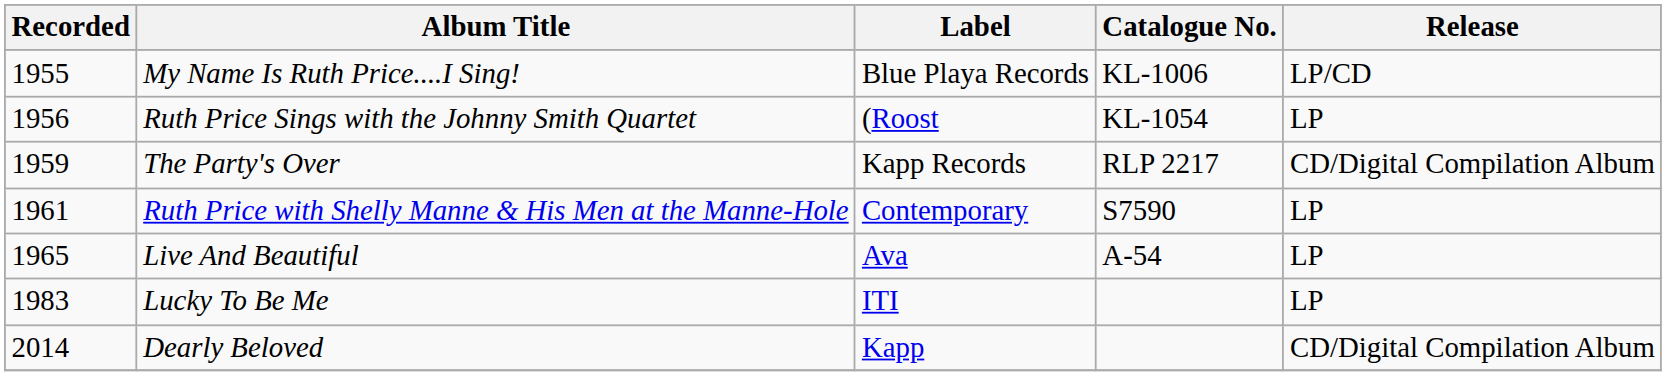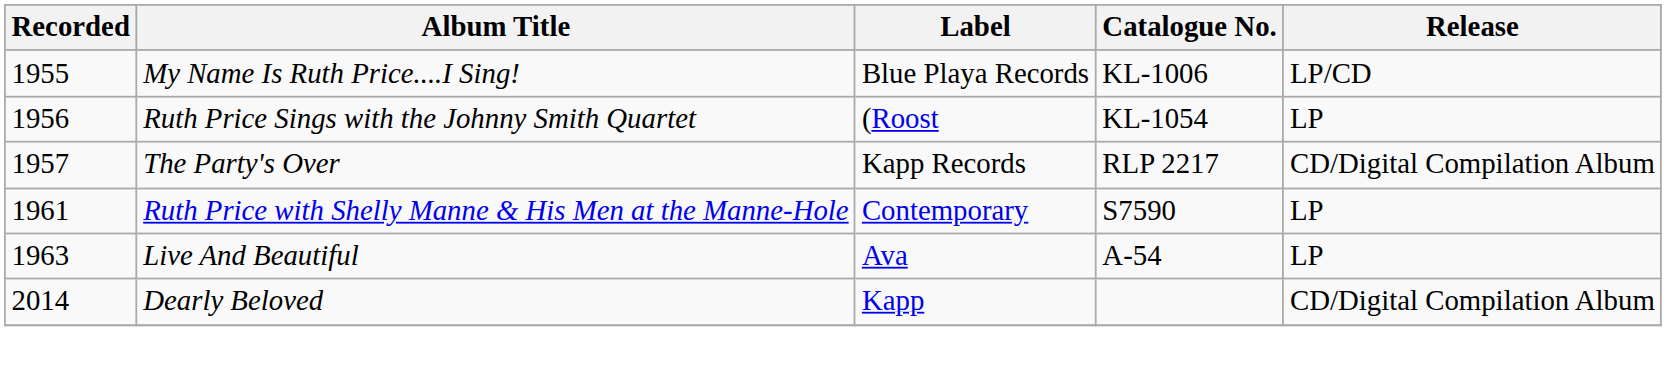The Party's Over | Recorded: 1959 -> 1957
Live And Beautiful | Recorded: 1965 -> 1963
- row: 1983 | Lucky To Be Me | ITI | LP
